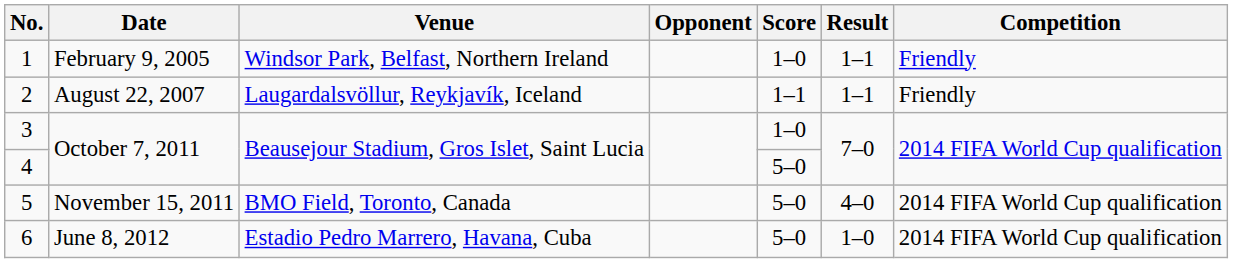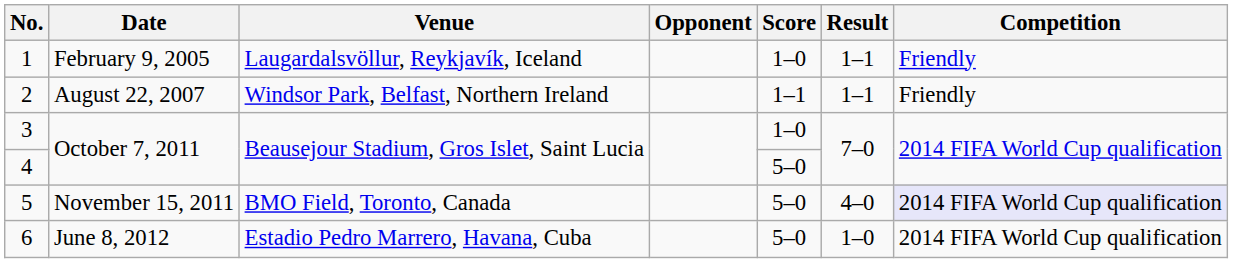1 | Venue: Windsor Park, Belfast, Northern Ireland -> Laugardalsvöllur, Reykjavík, Iceland
2 | Venue: Laugardalsvöllur, Reykjavík, Iceland -> Windsor Park, Belfast, Northern Ireland
5 | Competition: no background -> lavender background
